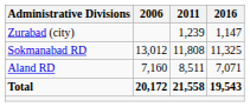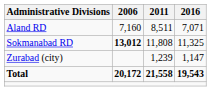rows swapped: Aland RD <-> Zurabad (city)
Sokmanabad RD | 2006: normal -> bold
